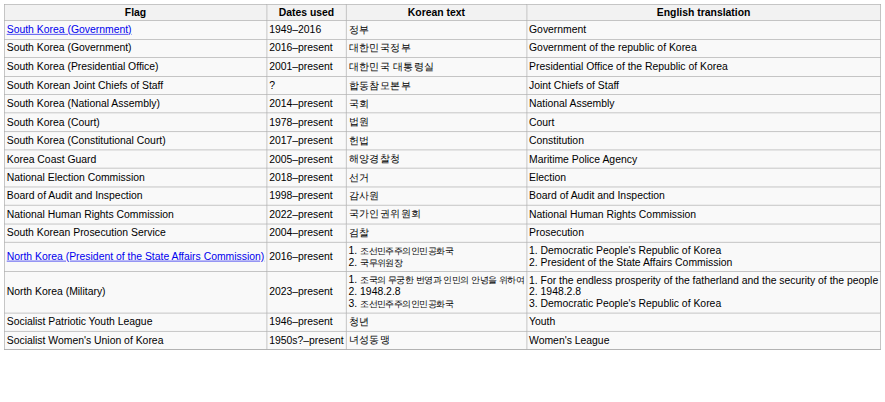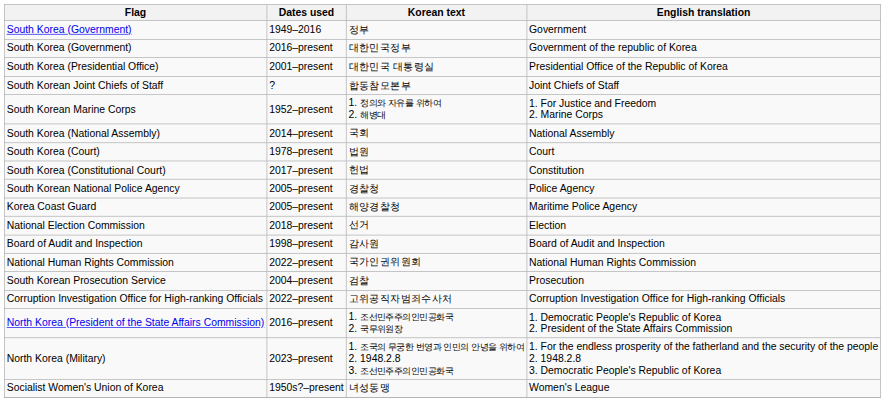+ row: South Korean Marine Corps | 1952–present | 1. 정의와 자유를 위하여 2. 해병대 | 1. For Justice and Freedom 2. Marine Corps
+ row: South Korean National Police Agency | 2005–present | 경찰청 | Police Agency
+ row: Corruption Investigation Office for High-ranking Officials | 2022–present | 고위공직자범죄수사처 | Corruption Investigation Office for High-ranking Officials
- row: Socialist Patriotic Youth League | 1946–present | 청년 | Youth
